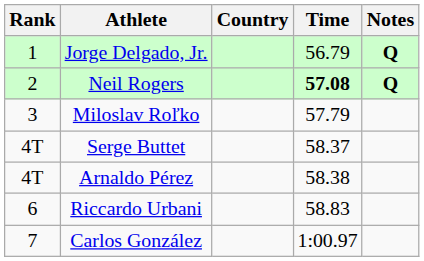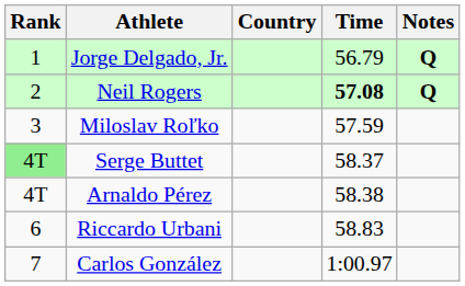Miloslav Roľko | Time: 57.79 -> 57.59
Serge Buttet | Rank: no background -> lightgreen background
